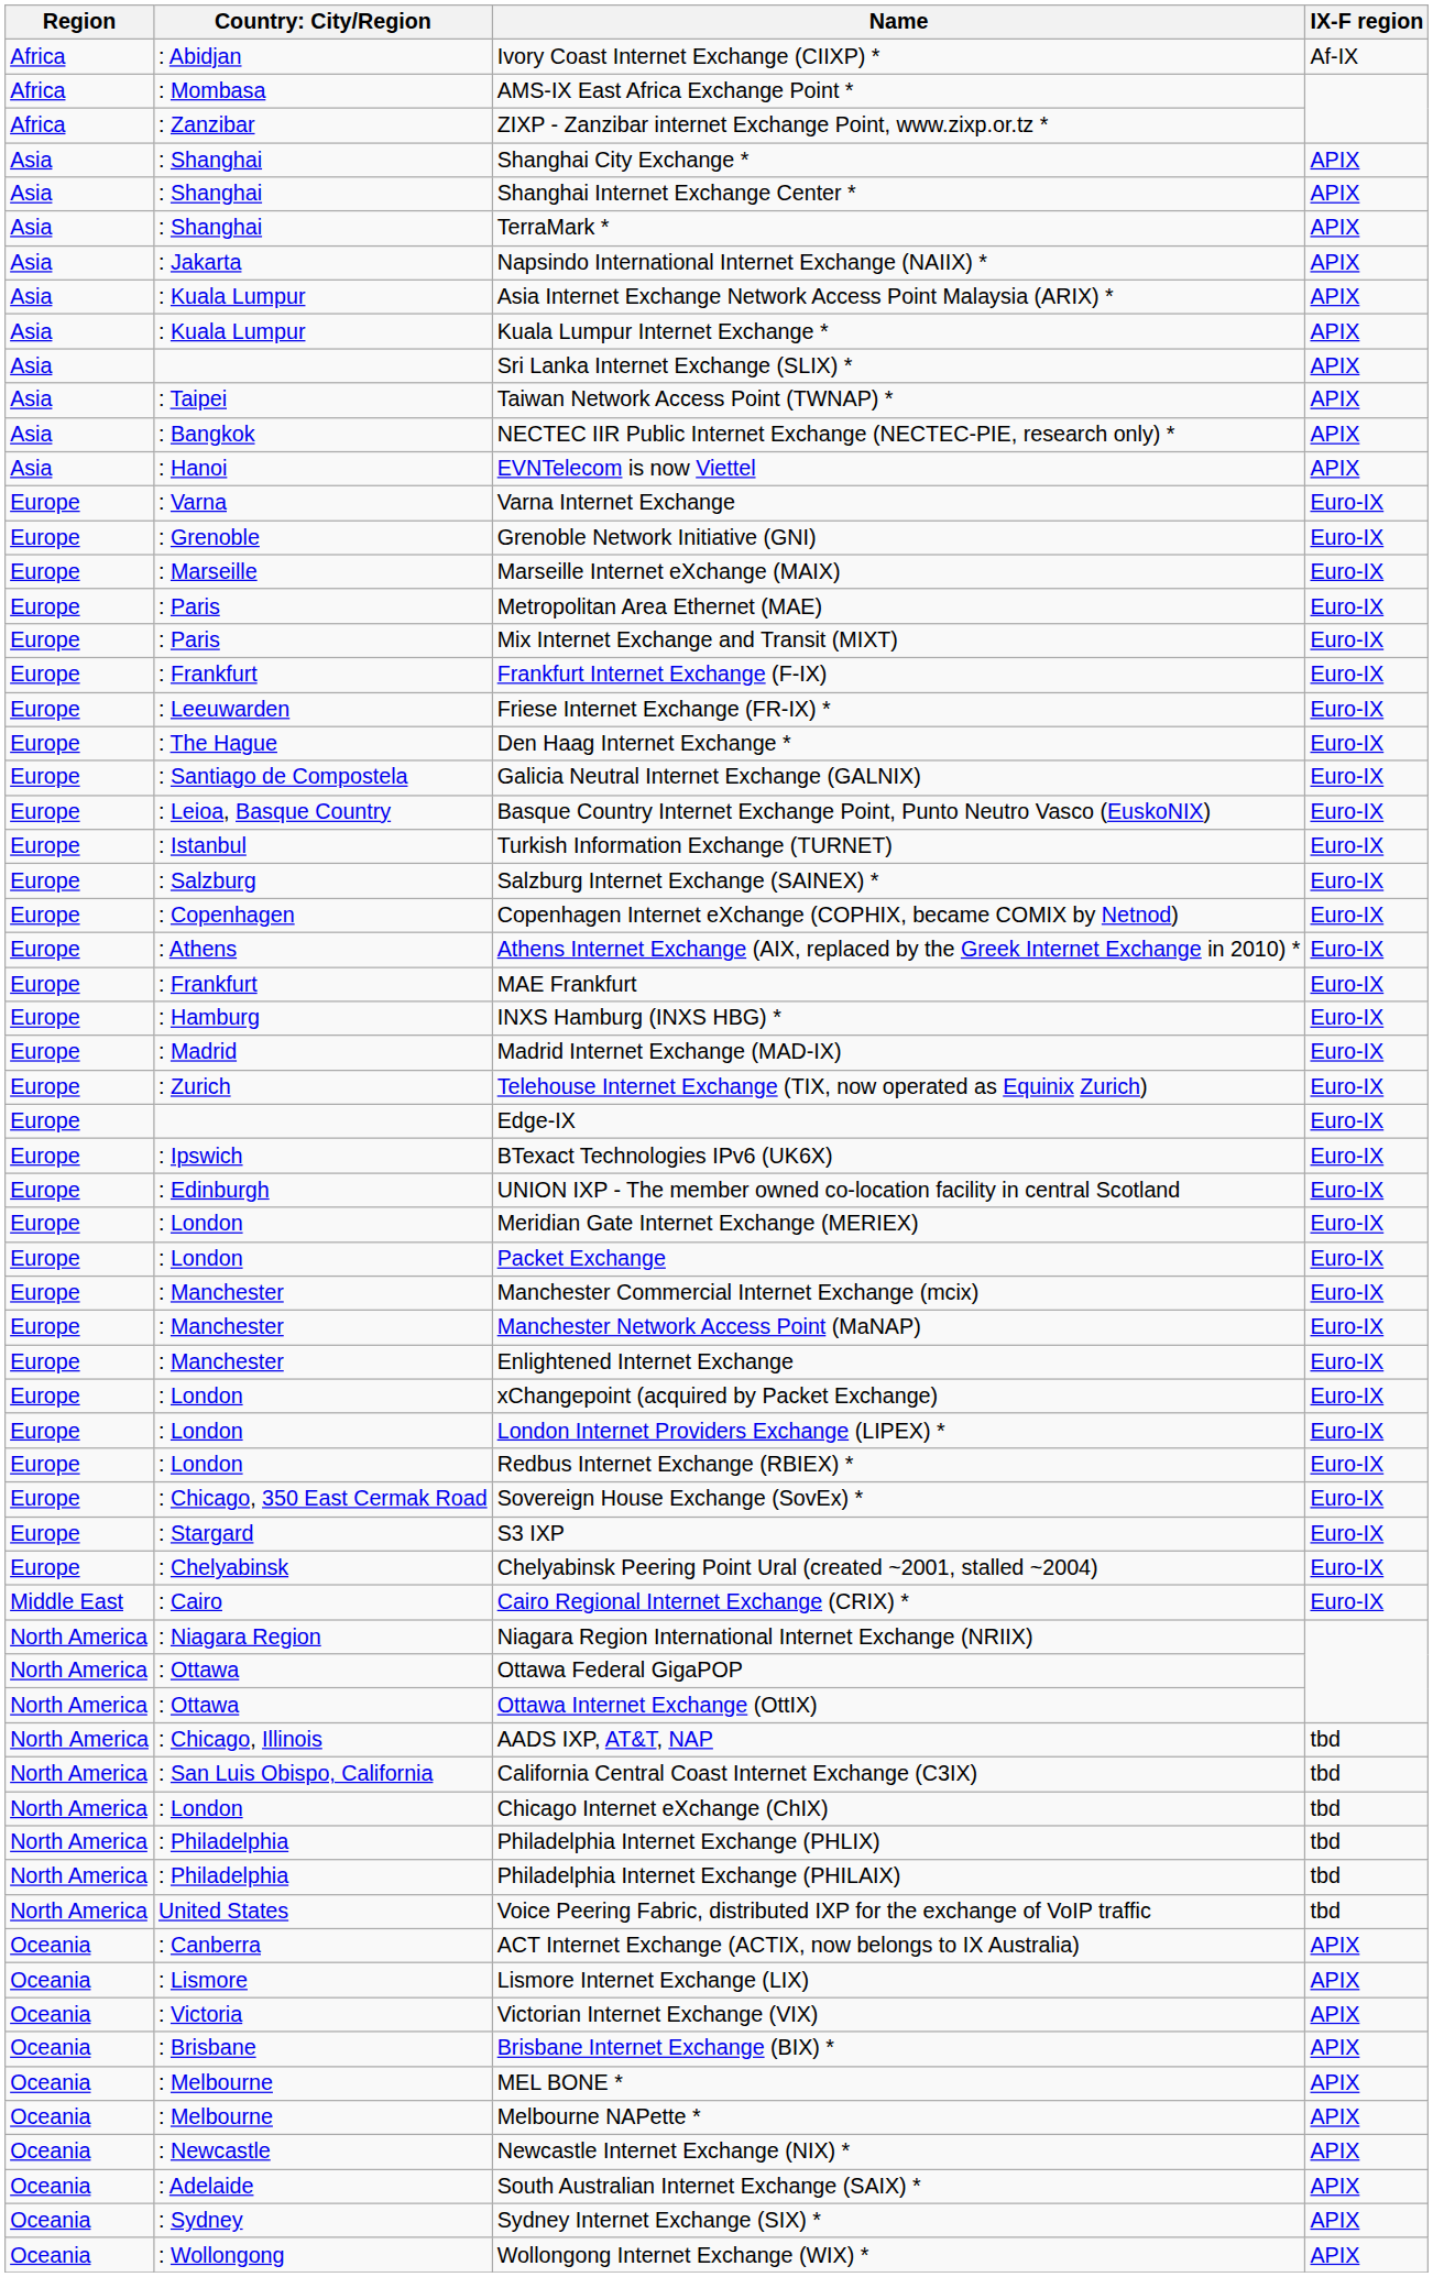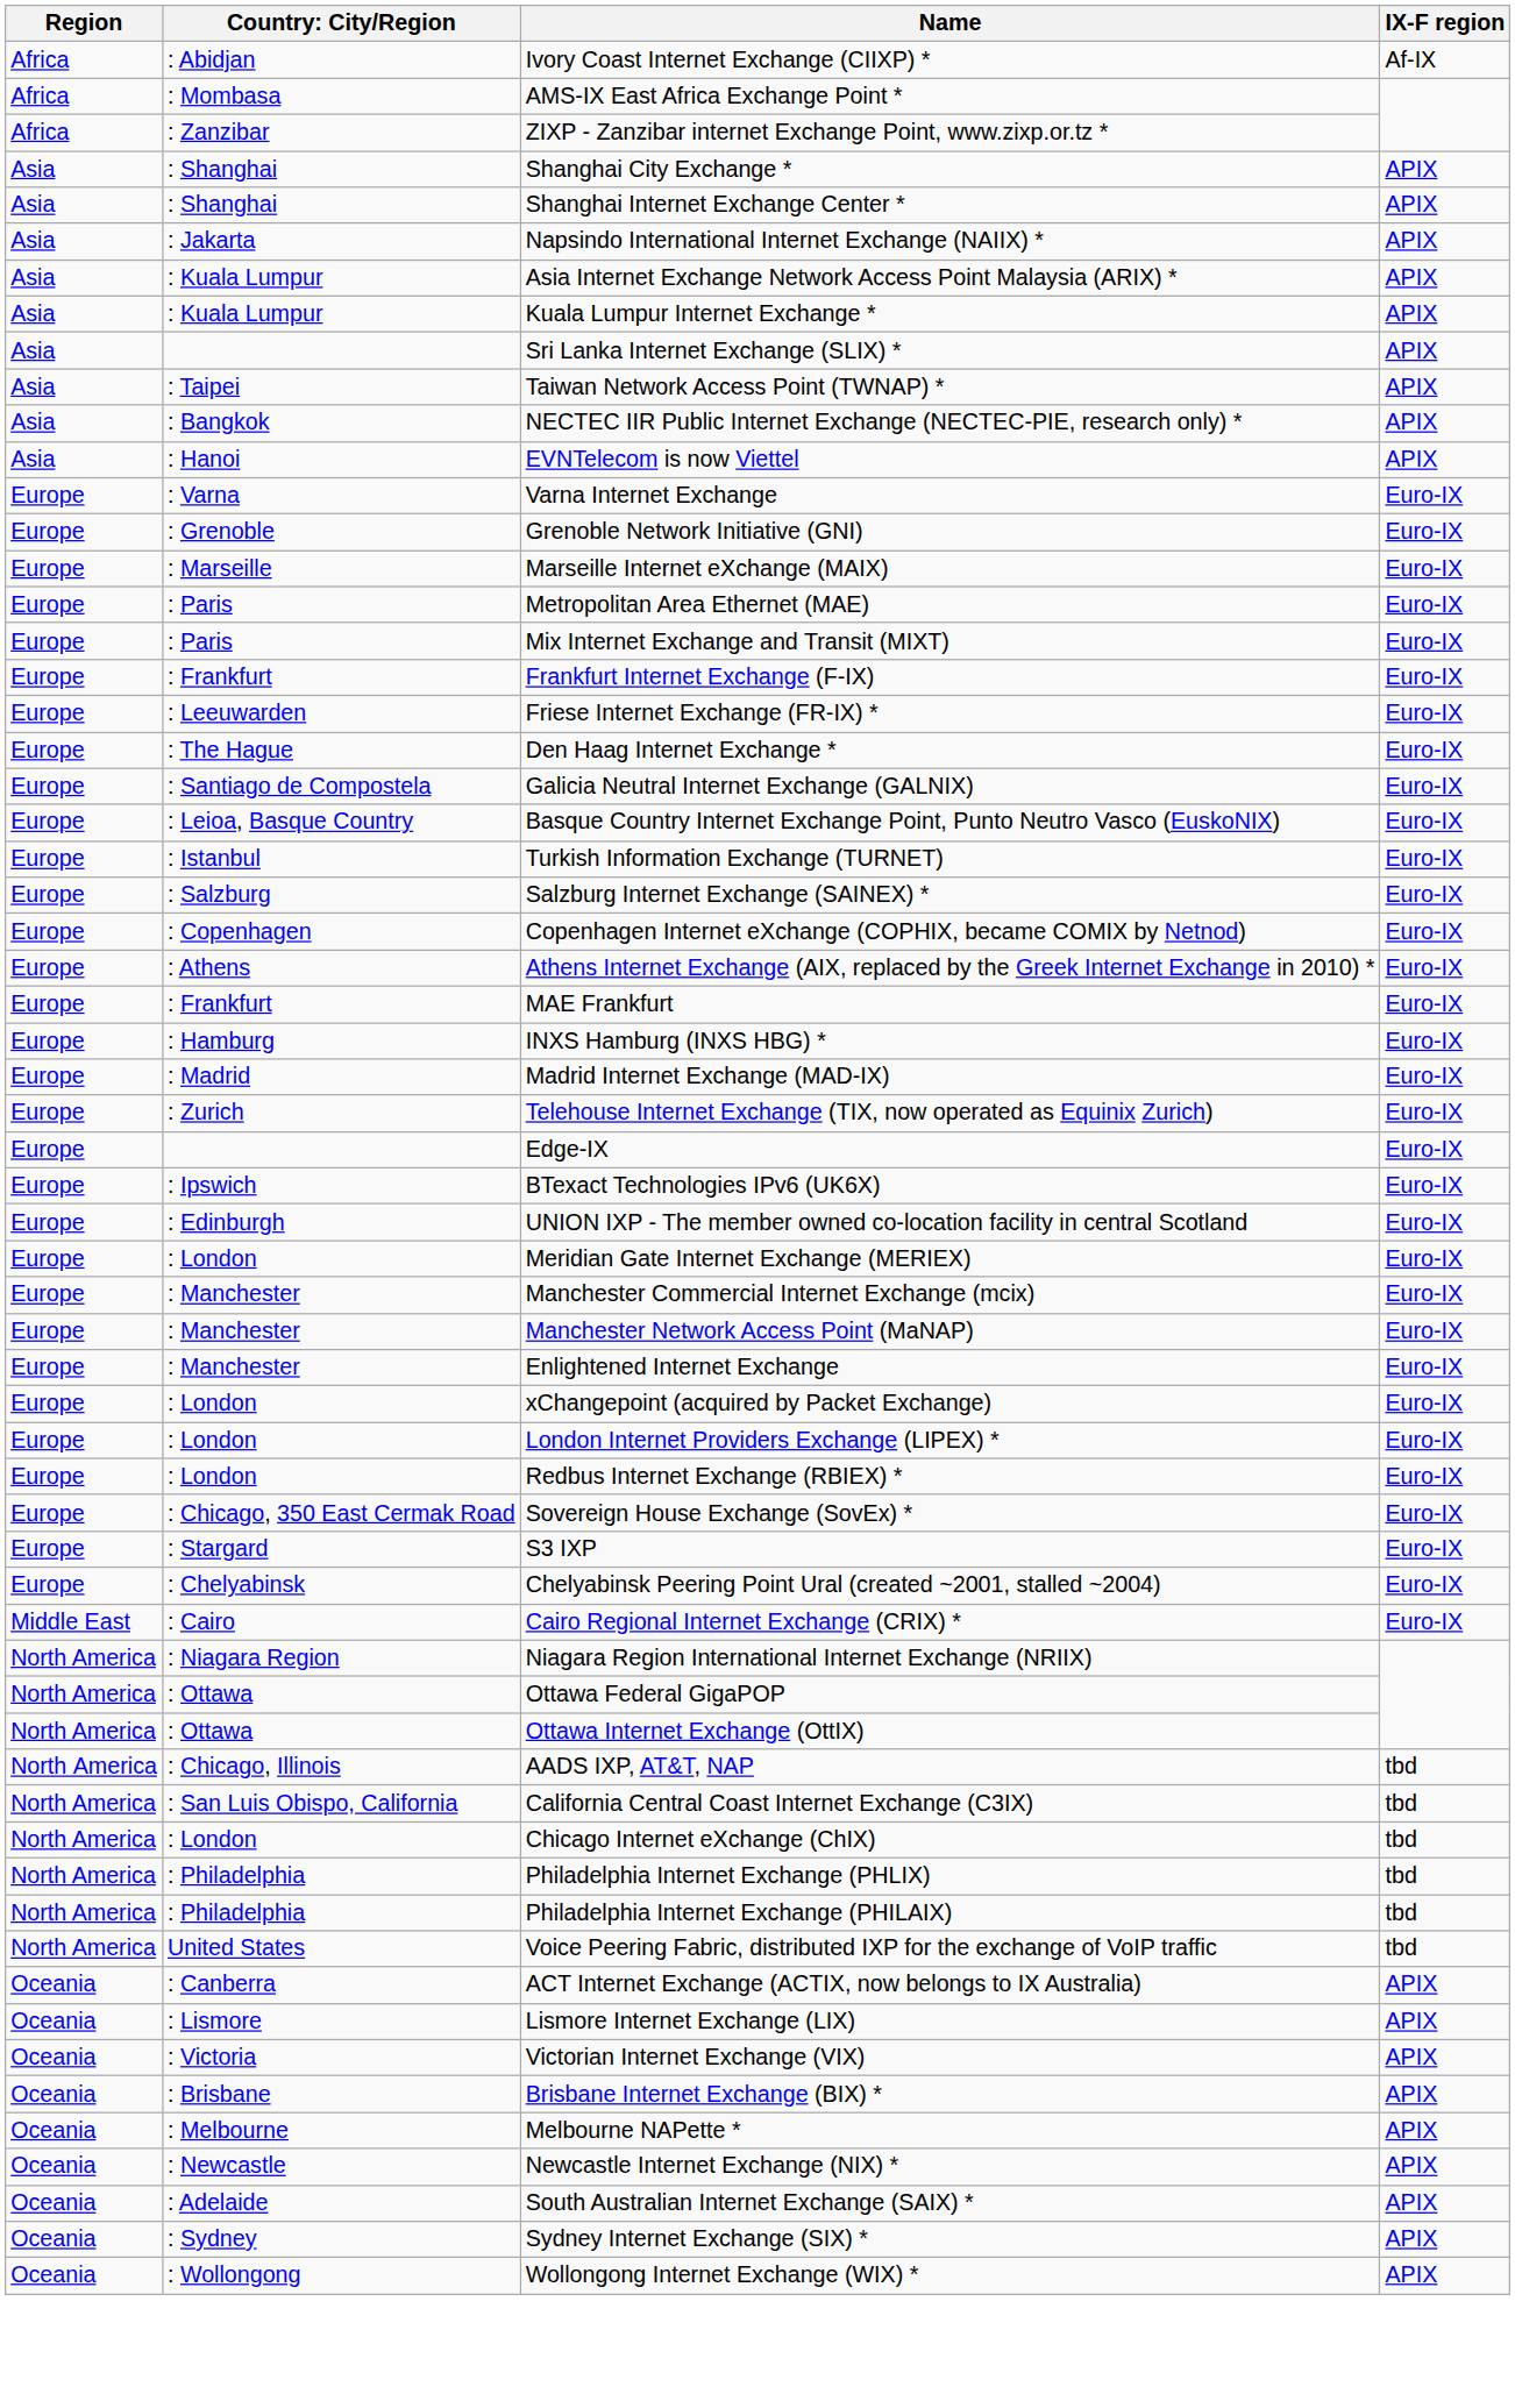- row: Asia | : Shanghai | TerraMark * | APIX
- row: Europe | : London | Packet Exchange | Euro-IX
- row: Oceania | : Melbourne | MEL BONE * | APIX
